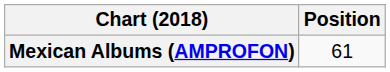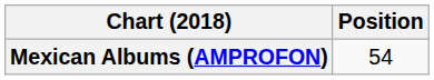Mexican Albums (AMPROFON) | Position: 61 -> 54
